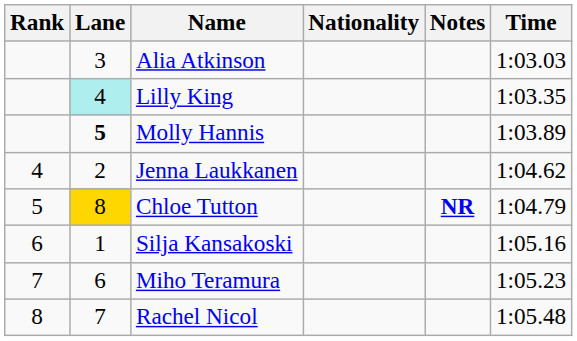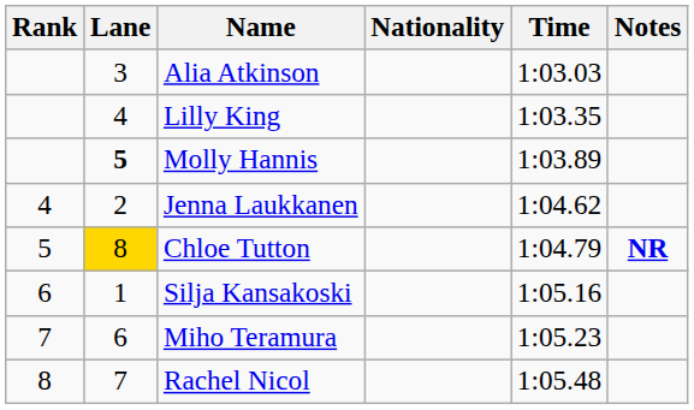columns swapped: Time <-> Notes
Lilly King | Lane: paleturquoise background -> no background
